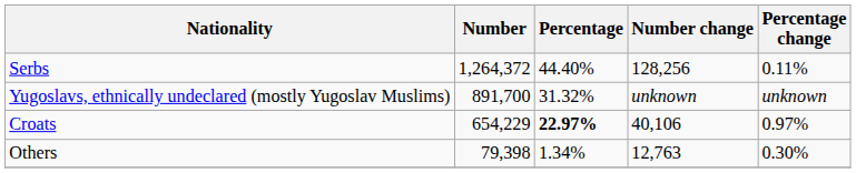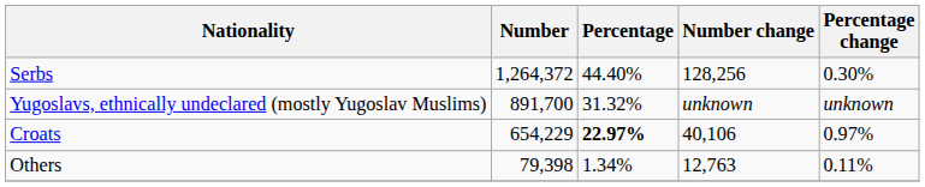Serbs | Percentage change: 0.11% -> 0.30%
Others | Percentage change: 0.30% -> 0.11%
